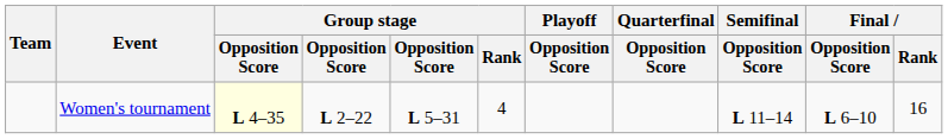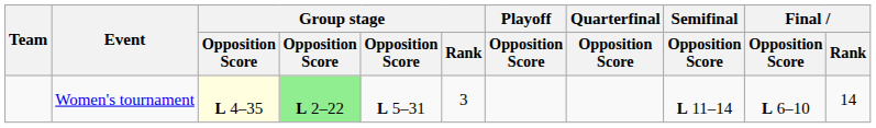Women's tournament | column 4: no background -> lightgreen background
Women's tournament | Group stage / Rank: 4 -> 3
Women's tournament | Final / Rank: 16 -> 14
